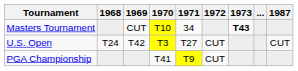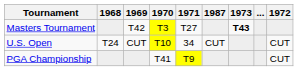columns swapped: 1972 <-> 1987
Masters Tournament | 1969: CUT -> T42
Masters Tournament | 1970: T10 -> T3
Masters Tournament | 1971: 34 -> T27
U.S. Open | 1969: T42 -> CUT
U.S. Open | 1970: T3 -> T10
U.S. Open | 1971: T27 -> 34
